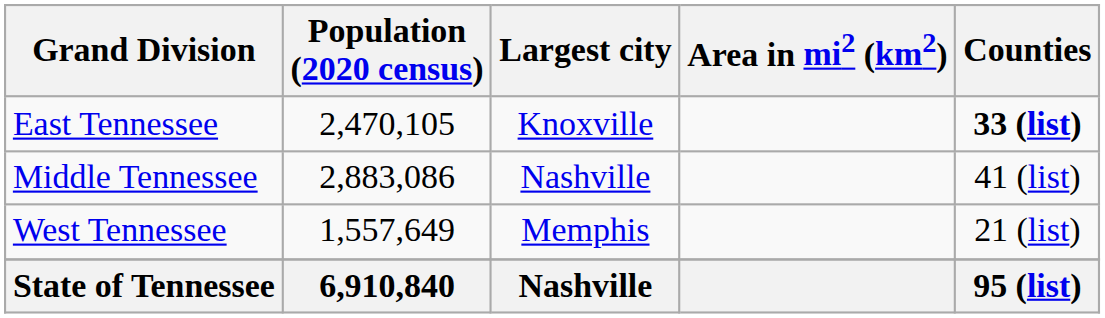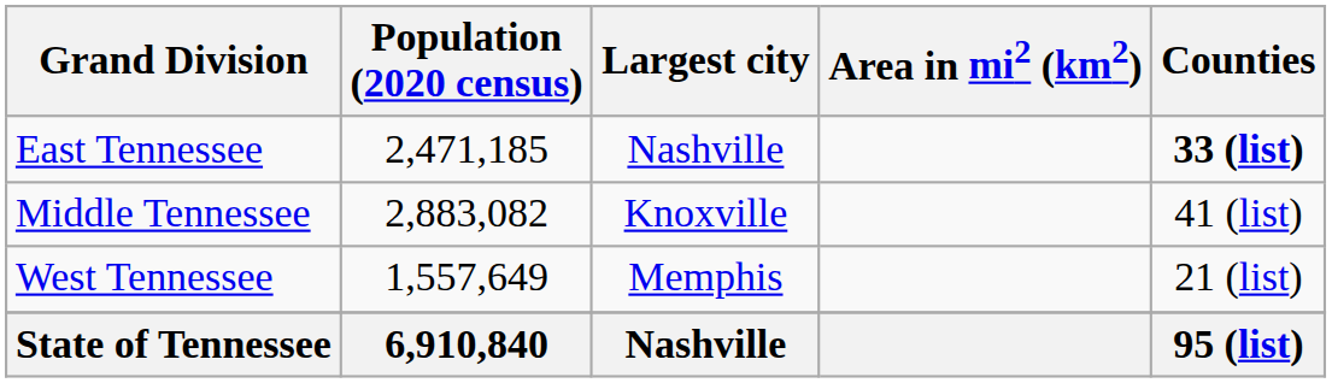East Tennessee | Population (2020 census): 2,470,105 -> 2,471,185
East Tennessee | Largest city: Knoxville -> Nashville
Middle Tennessee | Population (2020 census): 2,883,086 -> 2,883,082
Middle Tennessee | Largest city: Nashville -> Knoxville
